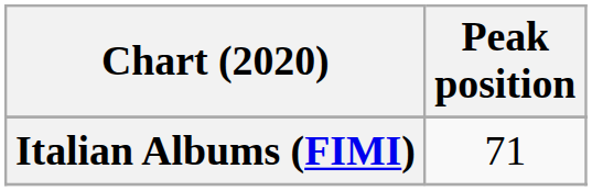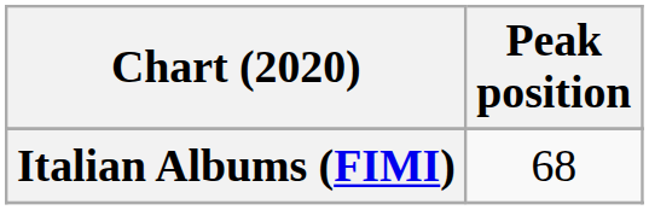Italian Albums (FIMI) | Peak position: 71 -> 68
